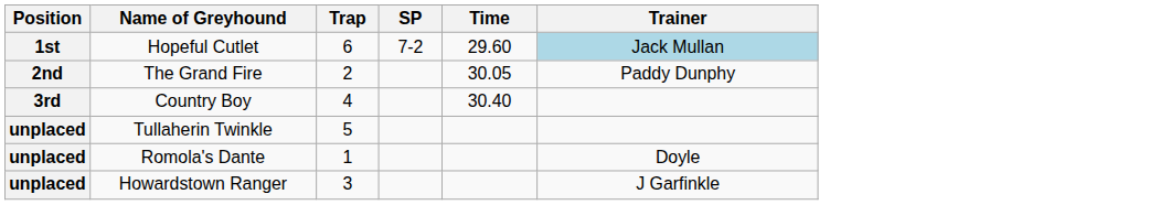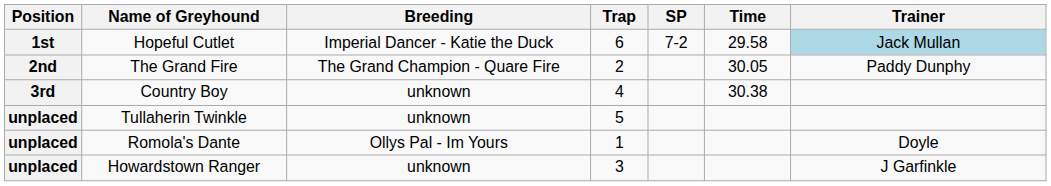+ column: Breeding | Imperial Dancer - Katie the Duck | The Grand Champion - Quare Fire | unknown | unknown | Ollys Pal - Im Yours | unknown
Hopeful Cutlet | Time: 29.60 -> 29.58
Country Boy | Time: 30.40 -> 30.38
